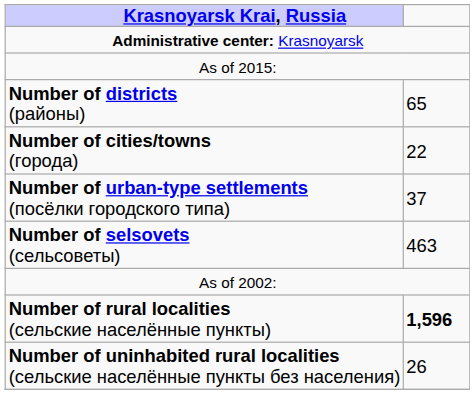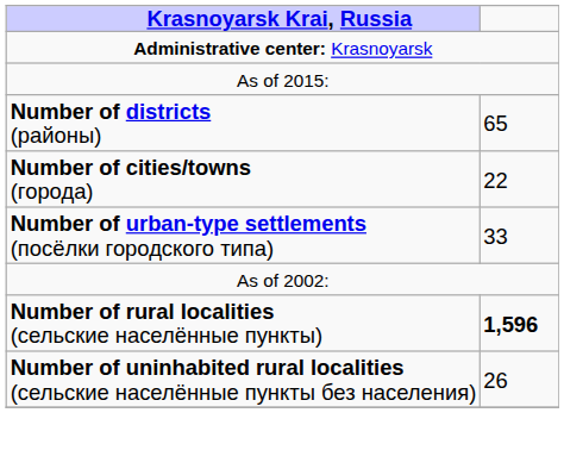Number of urban-type settlements (посёлки городского типа) | column 2: 37 -> 33
- row: Number of selsovets (сельсоветы) | 463
